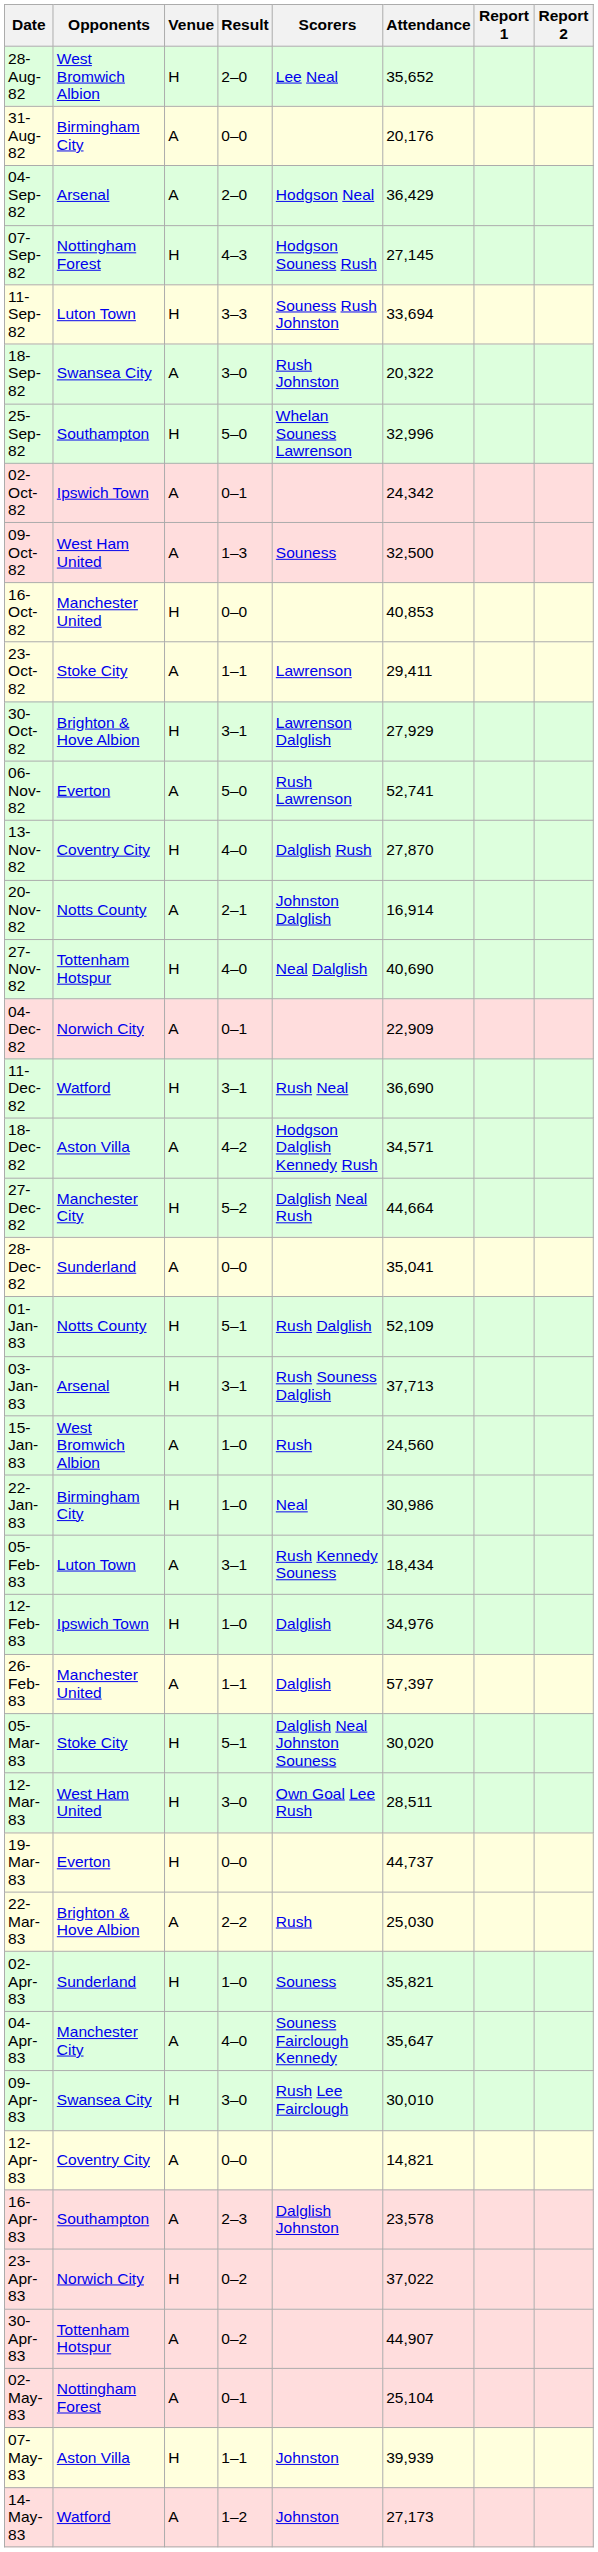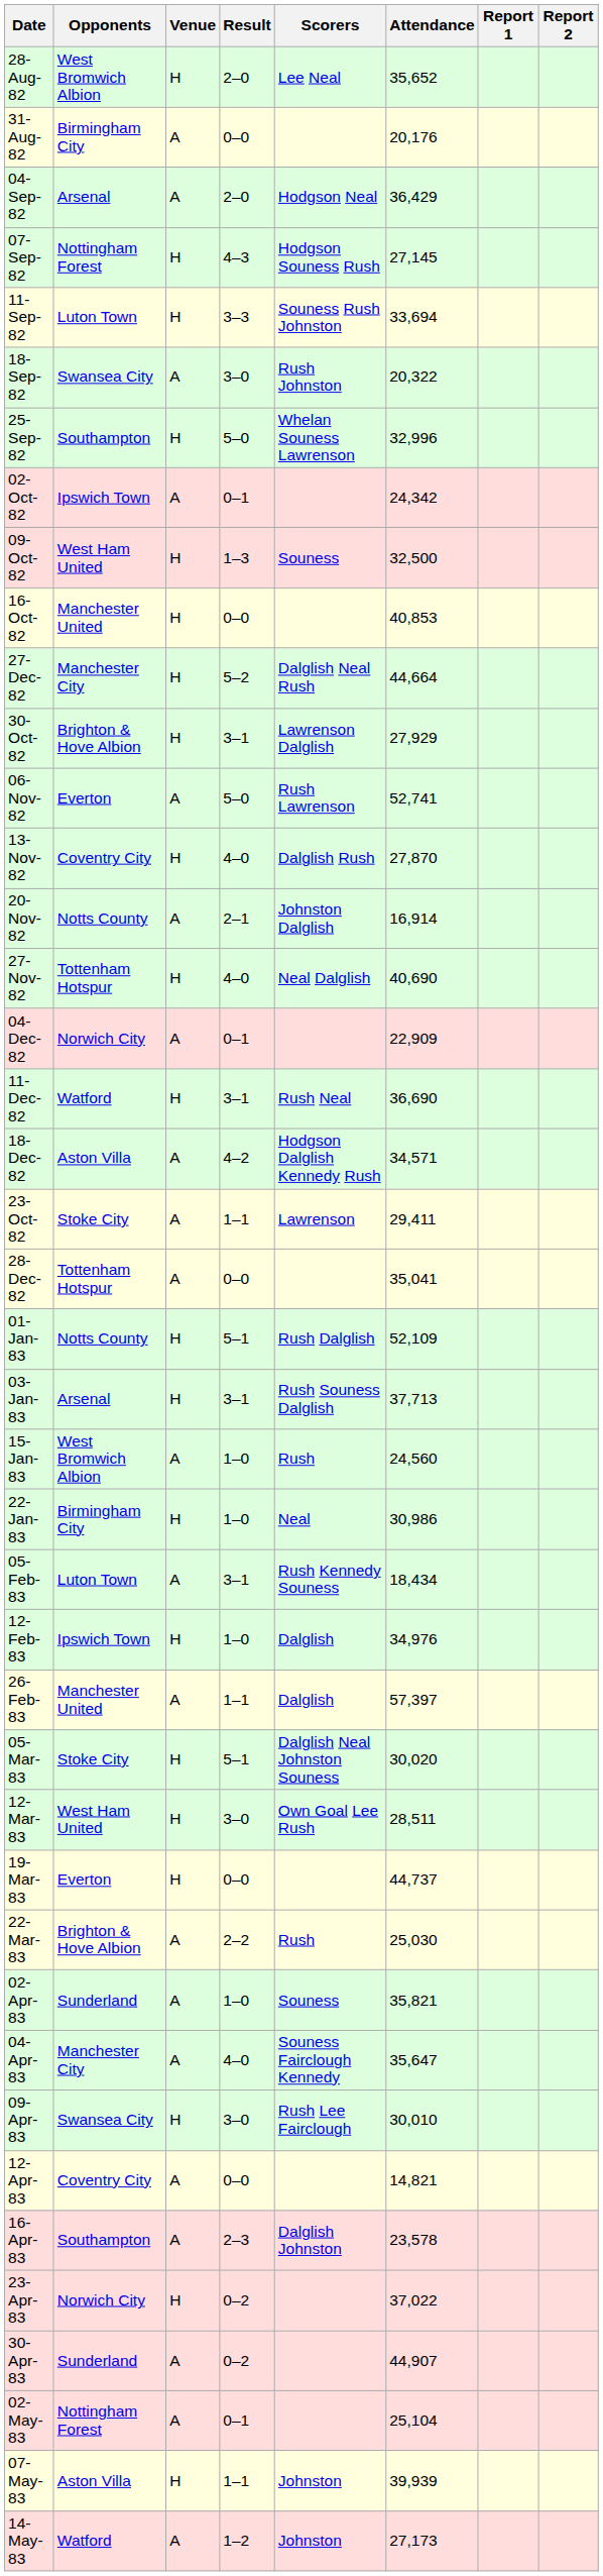09-Oct-82 | Venue: A -> H
rows swapped: 23-Oct-82 <-> 27-Dec-82
28-Dec-82 | Opponents: Sunderland -> Tottenham Hotspur
02-Apr-83 | Venue: H -> A
30-Apr-83 | Opponents: Tottenham Hotspur -> Sunderland
